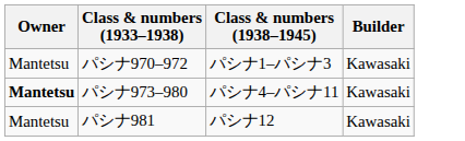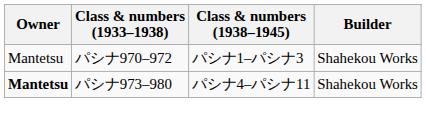パシナ970–972 | Builder: Kawasaki -> Shahekou Works
パシナ973–980 | Builder: Kawasaki -> Shahekou Works
- row: Mantetsu | パシナ981 | パシナ12 | Kawasaki
